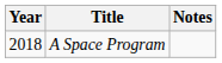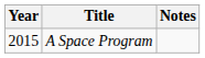A Space Program | Year: 2018 -> 2015
